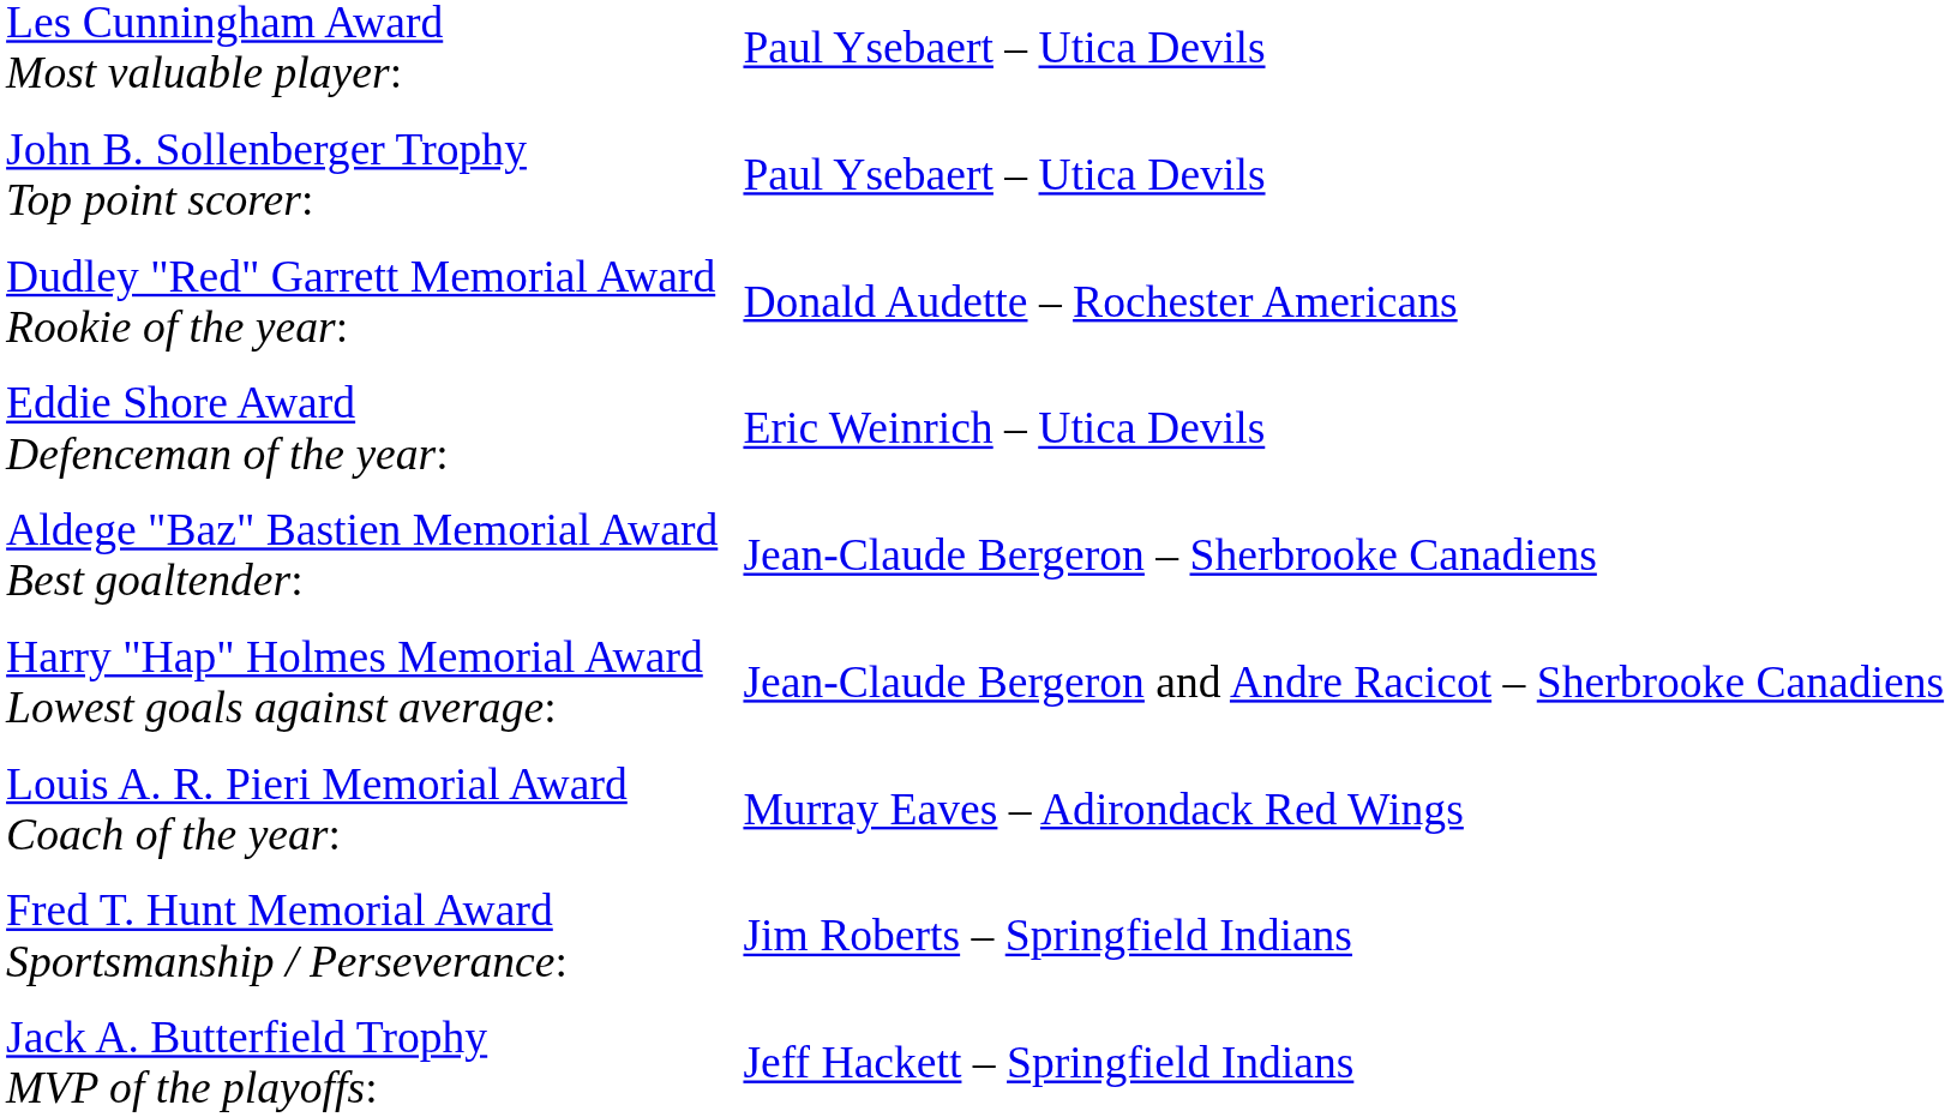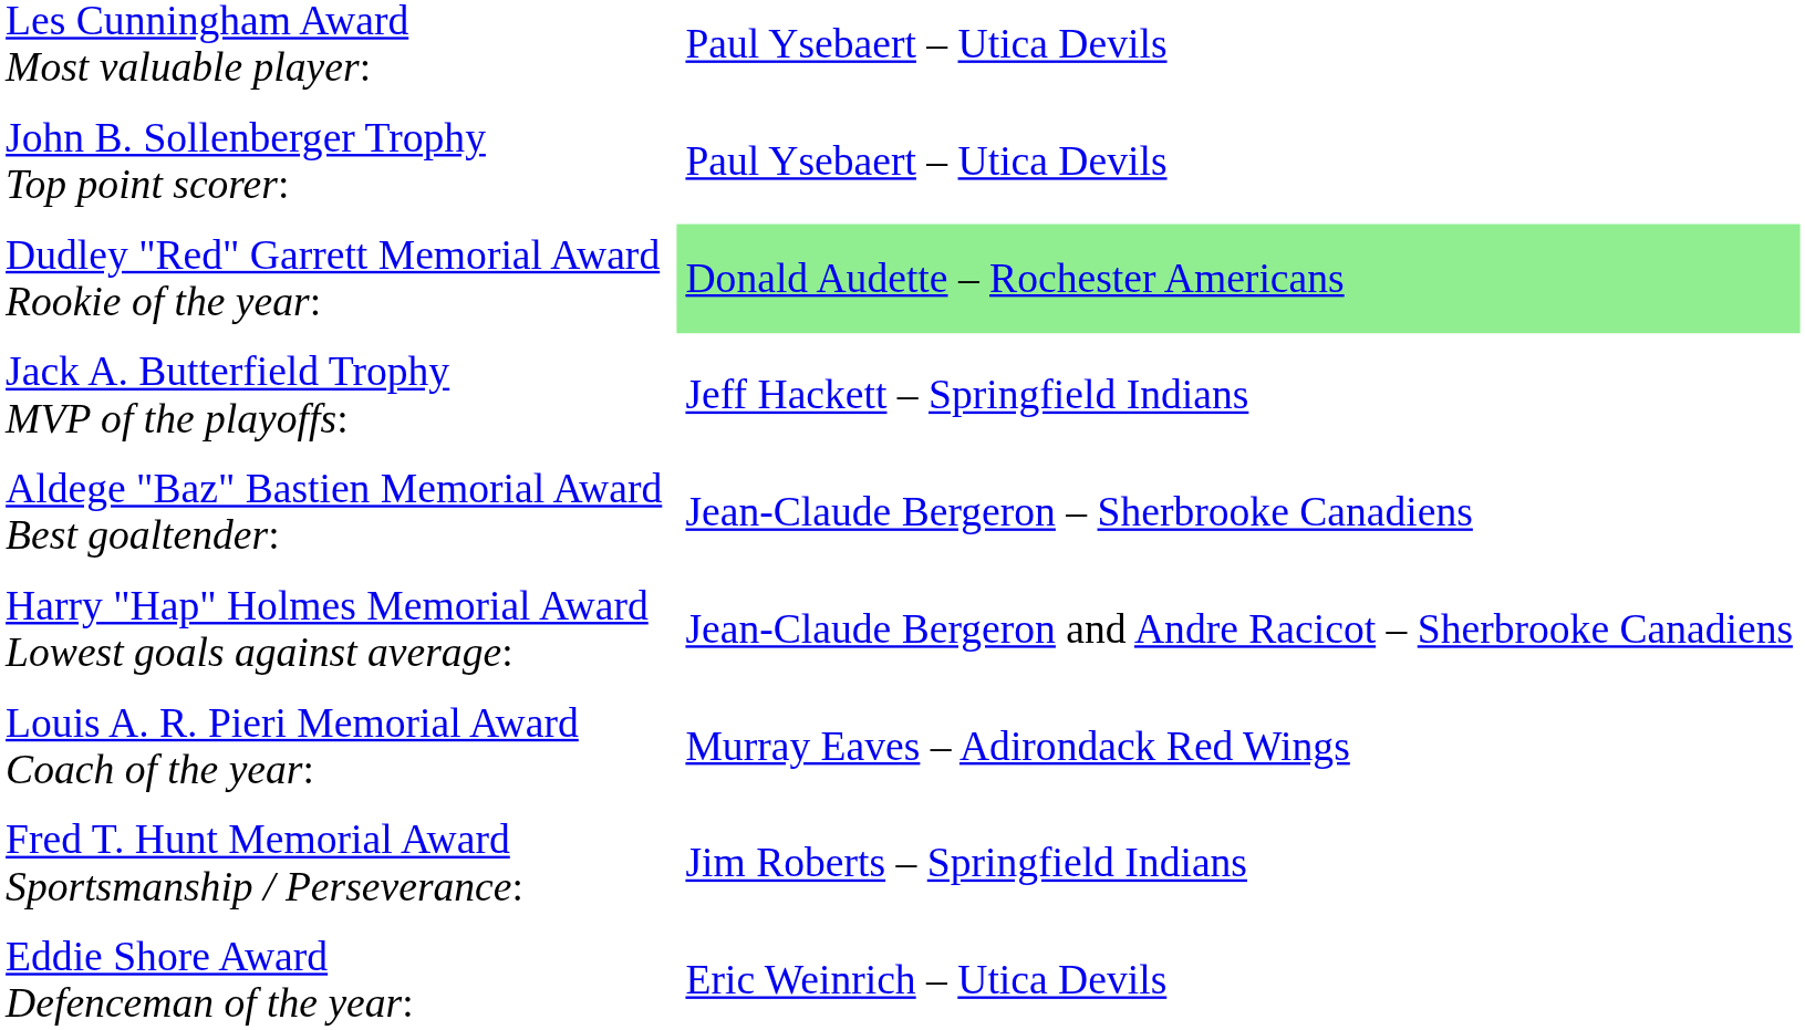Dudley "Red" Garrett Memorial Award Rookie of the year: | column 2: no background -> lightgreen background
rows swapped: Eddie Shore Award Defenceman of the year: <-> Jack A. Butterfield Trophy MVP of the playoffs:
